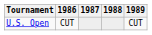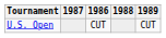columns swapped: 1986 <-> 1987
